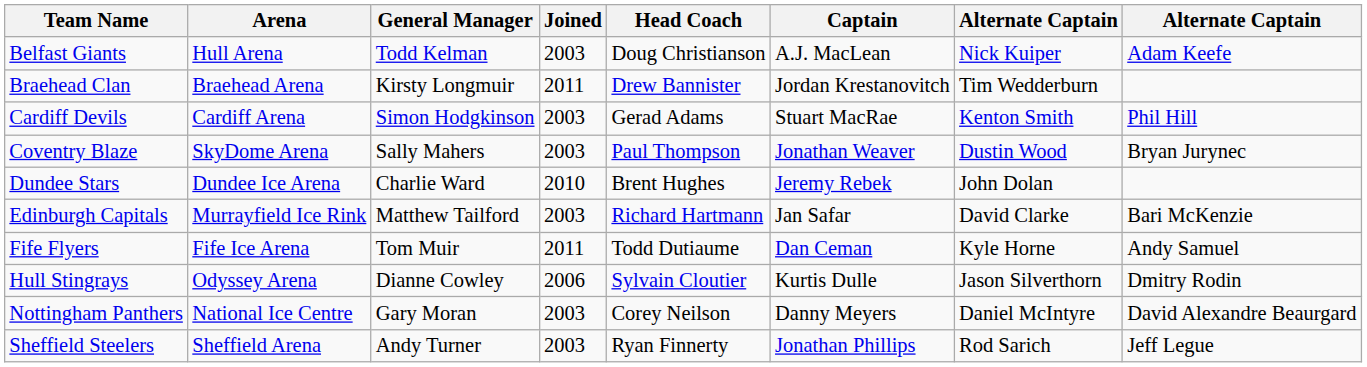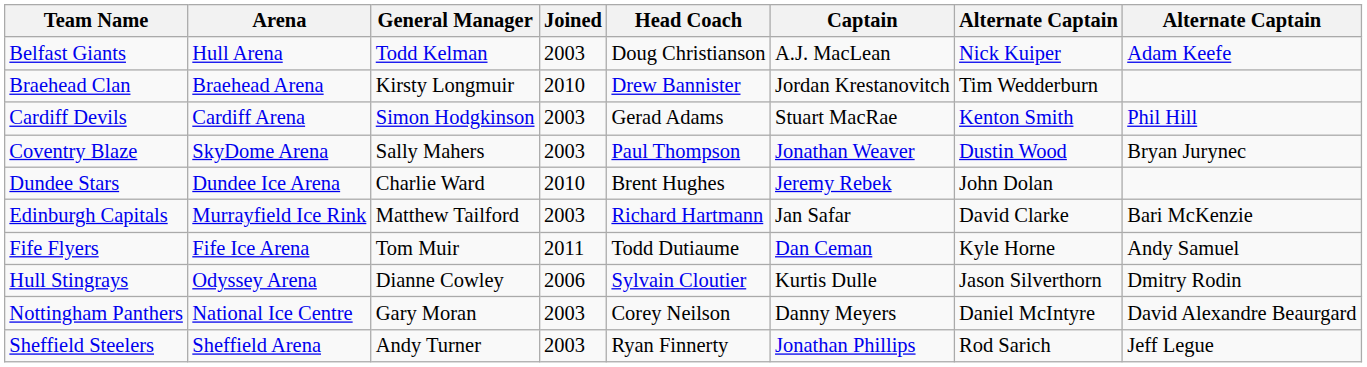Braehead Clan | Joined: 2011 -> 2010
